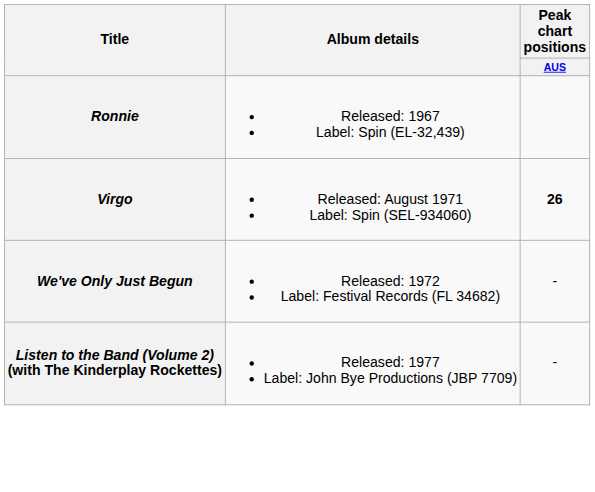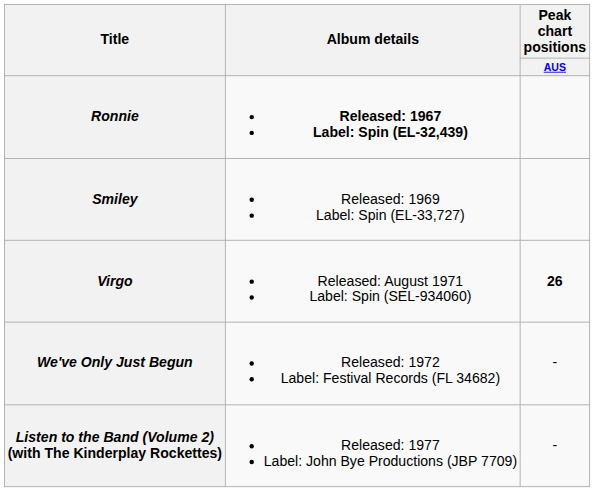Ronnie | Album details: normal -> bold
+ row: Smiley | Released: 1969 Label: Spin (EL-33,727)
